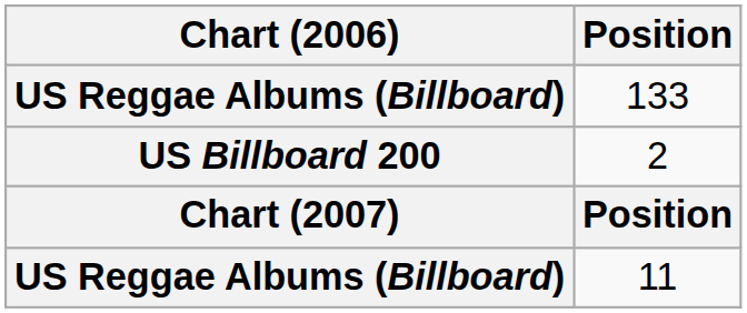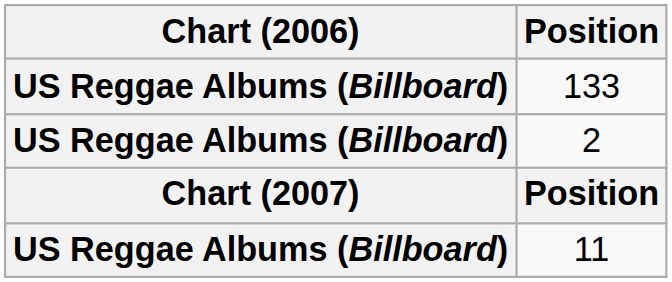2 | Chart (2006): US Billboard 200 -> US Reggae Albums (Billboard)
